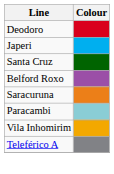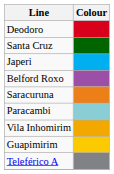rows swapped: Santa Cruz <-> Japeri
+ row: Guapimirim
